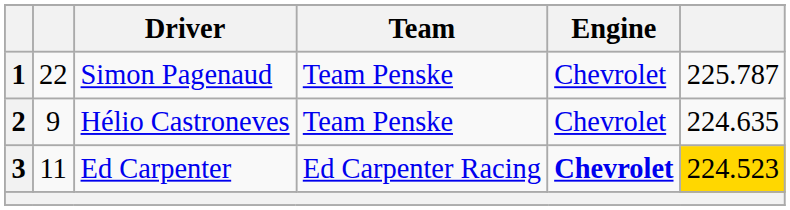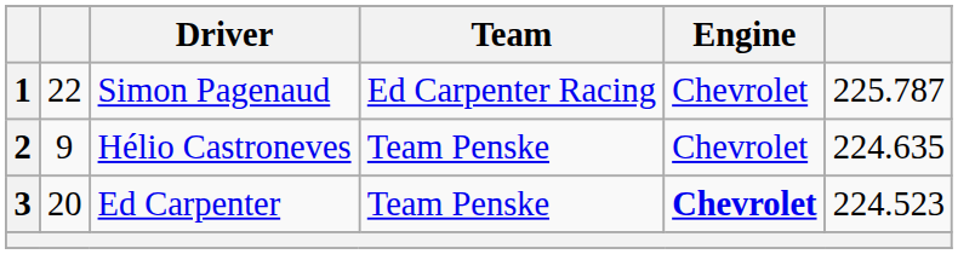Simon Pagenaud | Team: Team Penske -> Ed Carpenter Racing
Ed Carpenter | column 2: 11 -> 20
Ed Carpenter | Team: Ed Carpenter Racing -> Team Penske
Ed Carpenter | column 6: gold background -> no background
